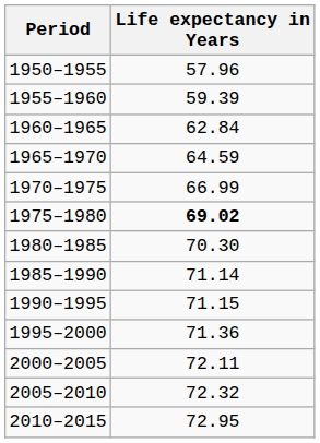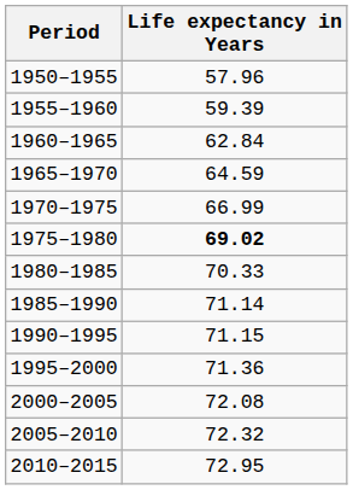1980–1985 | Life expectancy in Years: 70.30 -> 70.33
2000–2005 | Life expectancy in Years: 72.11 -> 72.08
